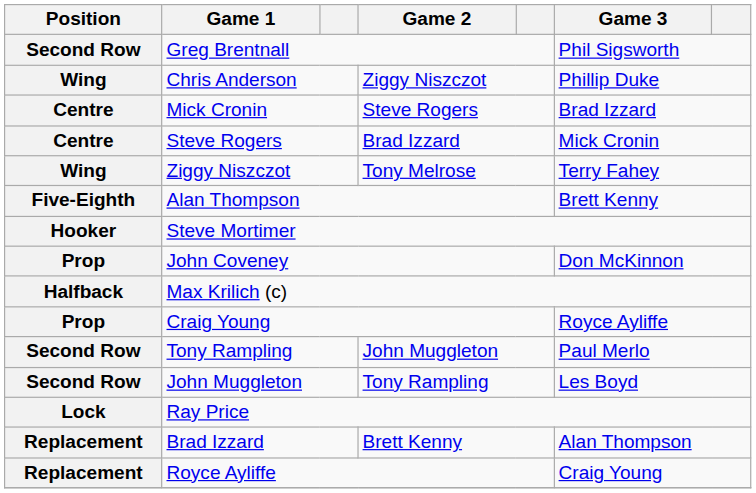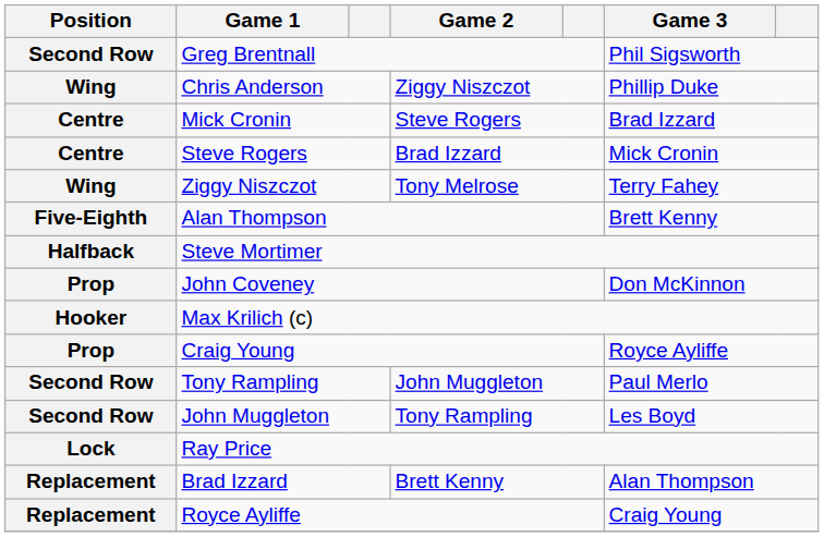Steve Mortimer | Position: Hooker -> Halfback
Max Krilich (c) | Position: Halfback -> Hooker
